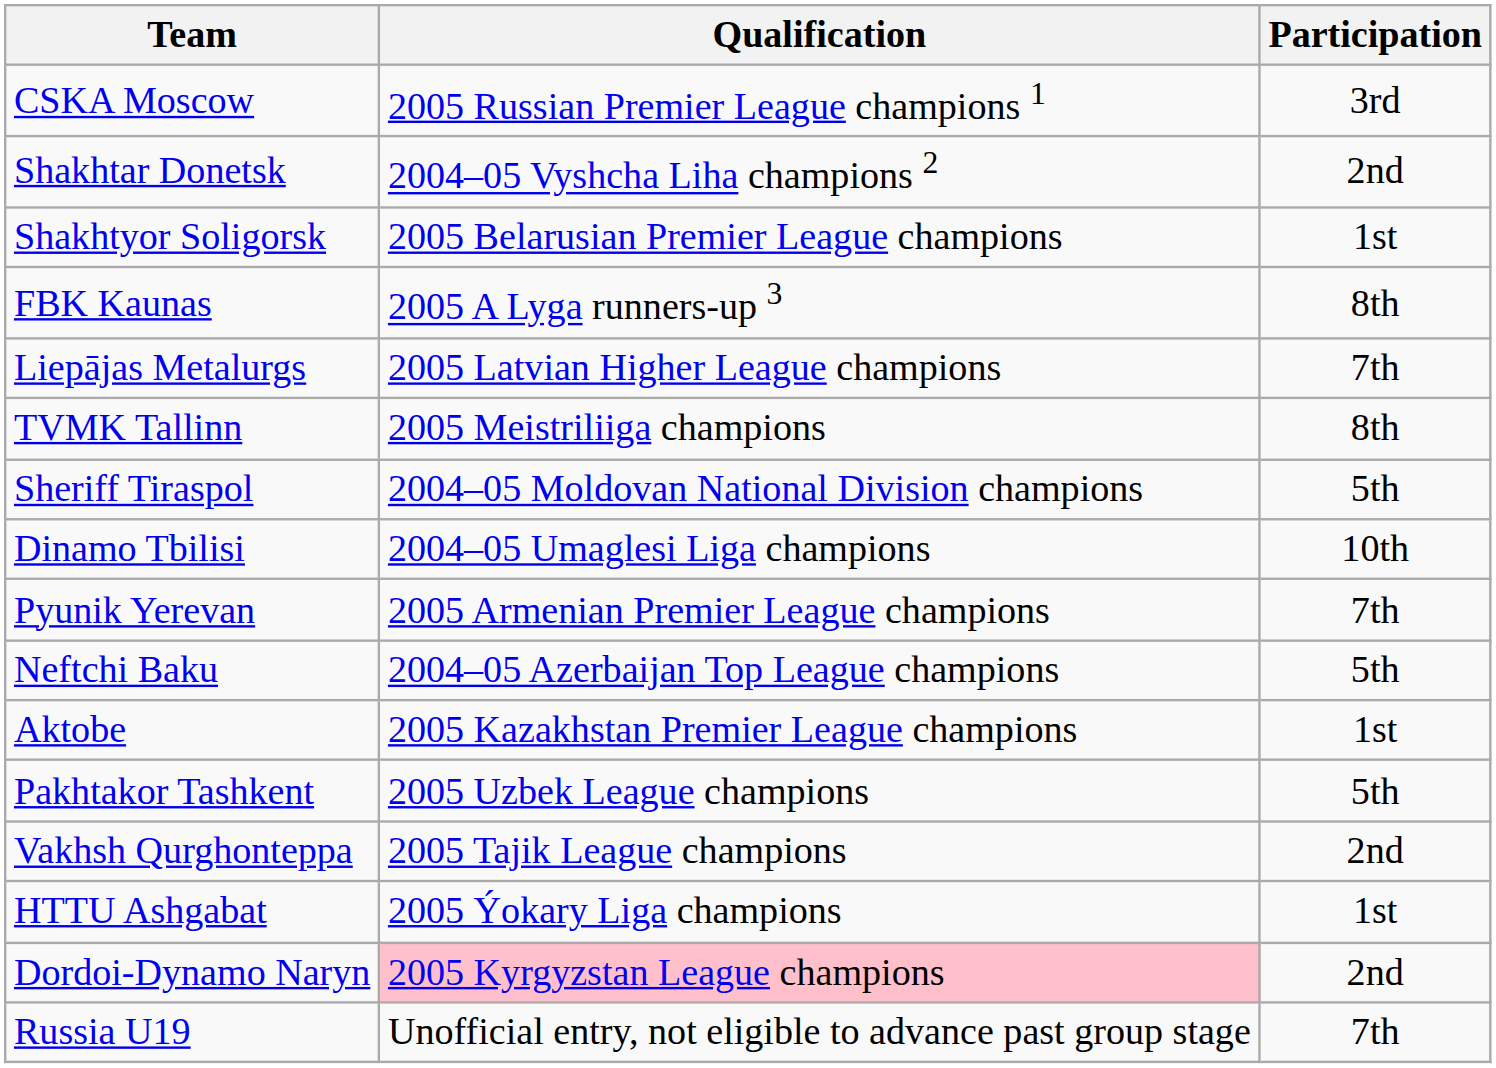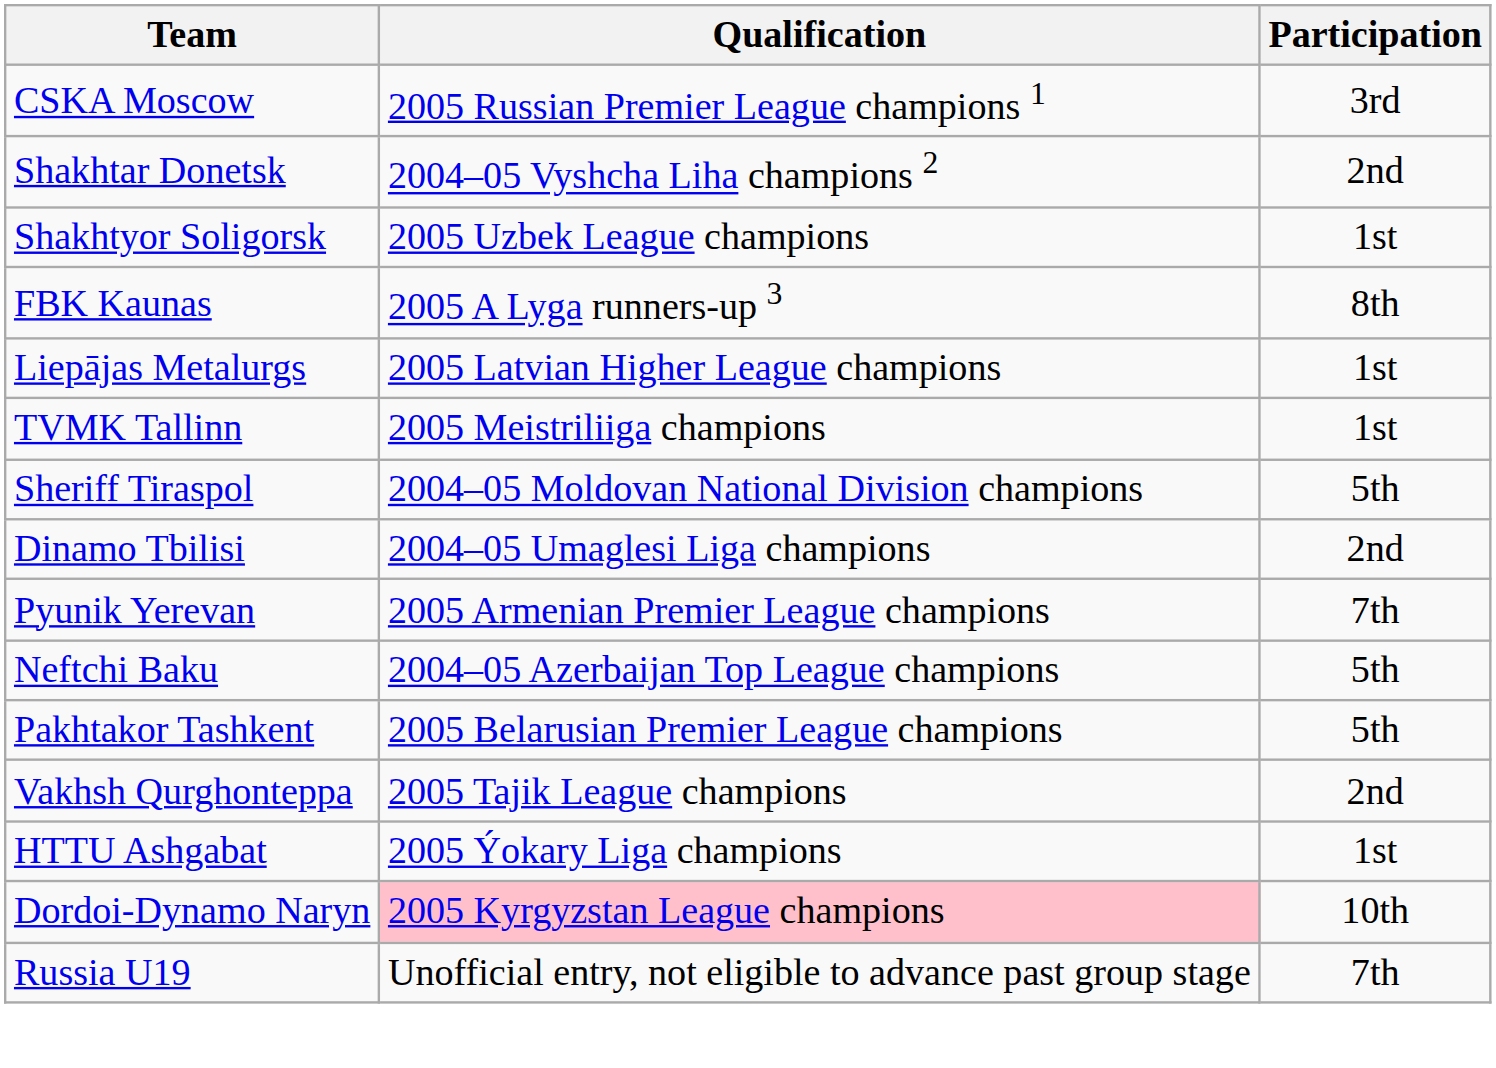Shakhtyor Soligorsk | Qualification: 2005 Belarusian Premier League champions -> 2005 Uzbek League champions
Liepājas Metalurgs | Participation: 7th -> 1st
TVMK Tallinn | Participation: 8th -> 1st
Dinamo Tbilisi | Participation: 10th -> 2nd
- row: Aktobe | 2005 Kazakhstan Premier League champions | 1st
Pakhtakor Tashkent | Qualification: 2005 Uzbek League champions -> 2005 Belarusian Premier League champions
Dordoi-Dynamo Naryn | Participation: 2nd -> 10th
